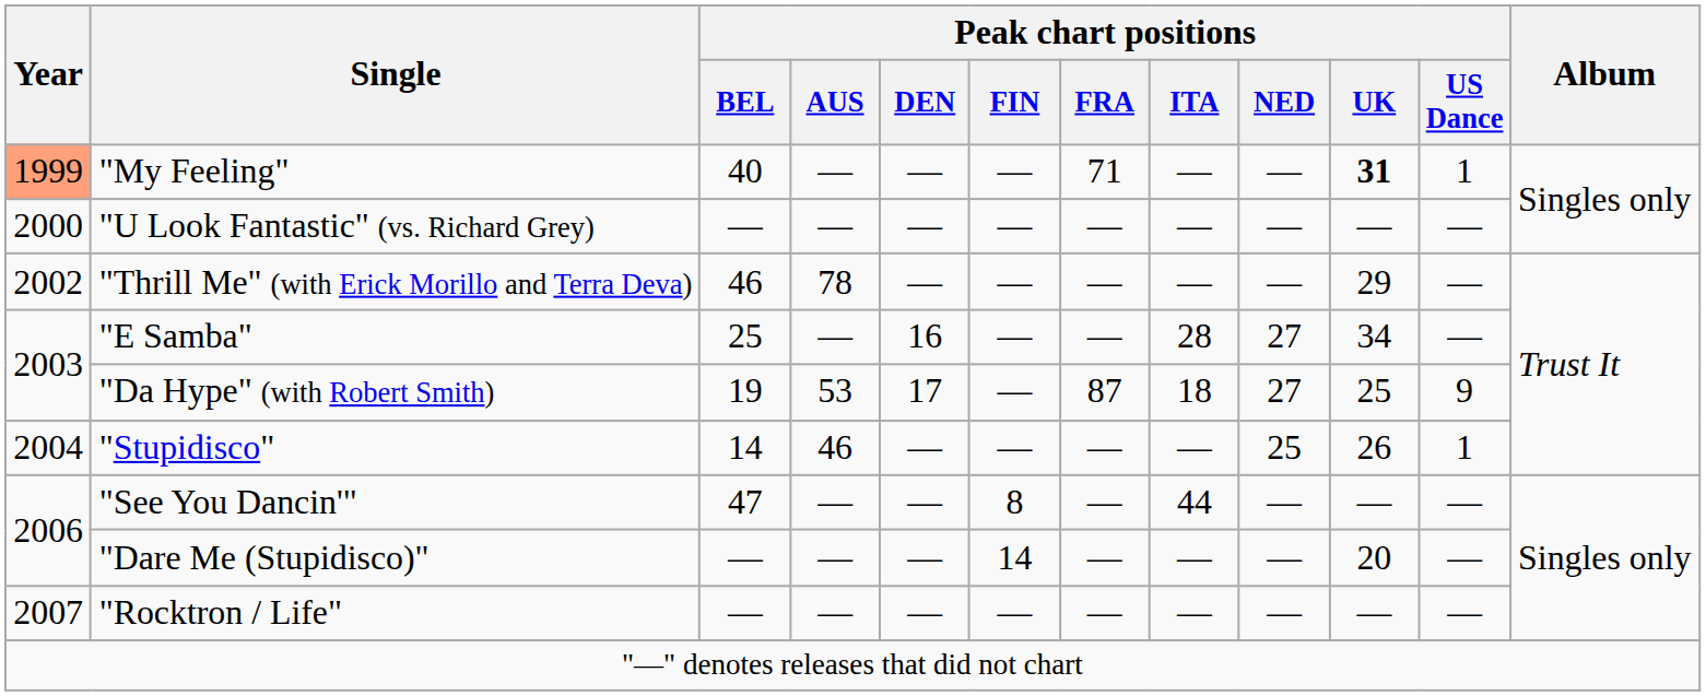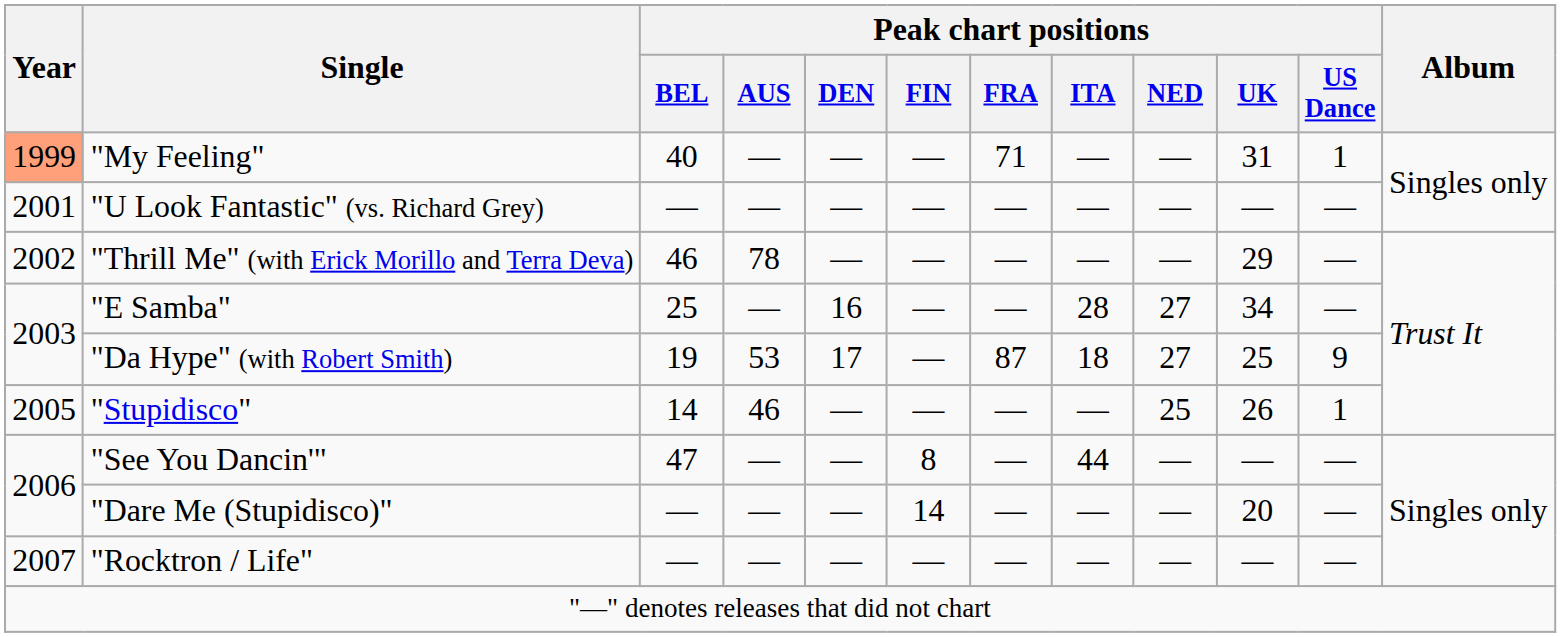"My Feeling" | Peak chart positions / UK: bold -> normal
"U Look Fantastic" (vs. Richard Grey) | Year: 2000 -> 2001
"Stupidisco" | Year: 2004 -> 2005
